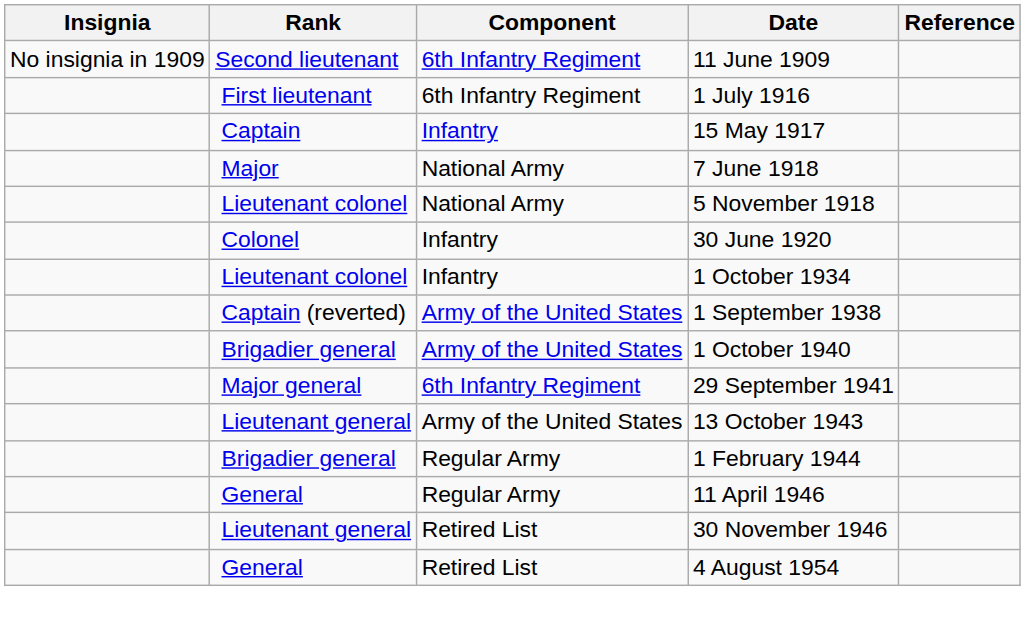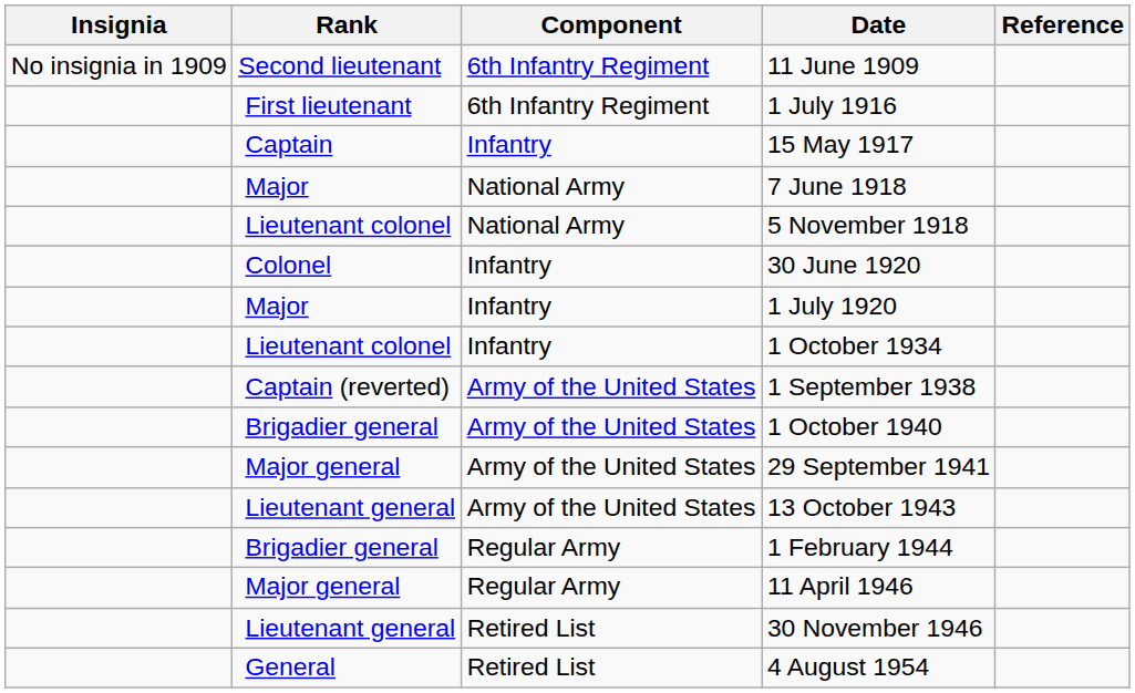+ row: Major | Infantry | 1 July 1920
29 September 1941 | Component: 6th Infantry Regiment -> Army of the United States
11 April 1946 | Rank: General -> Major general
